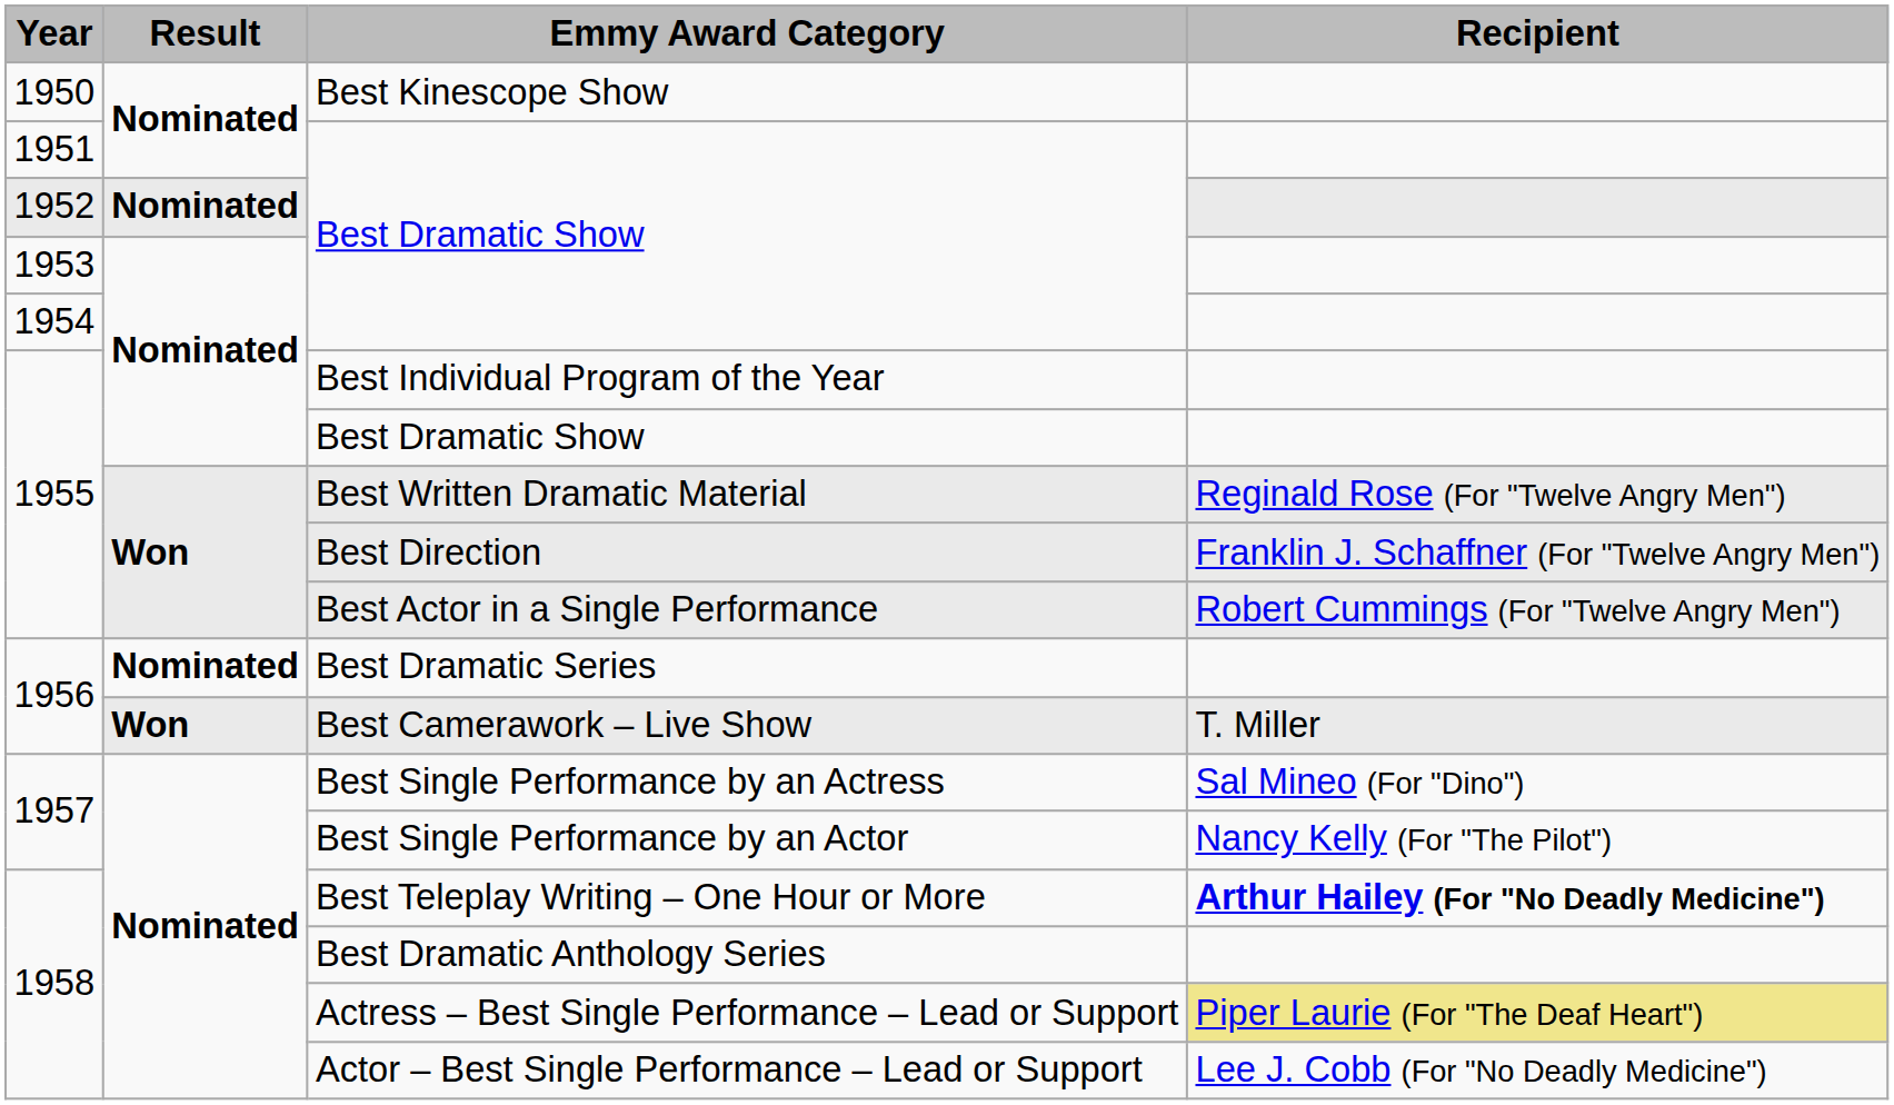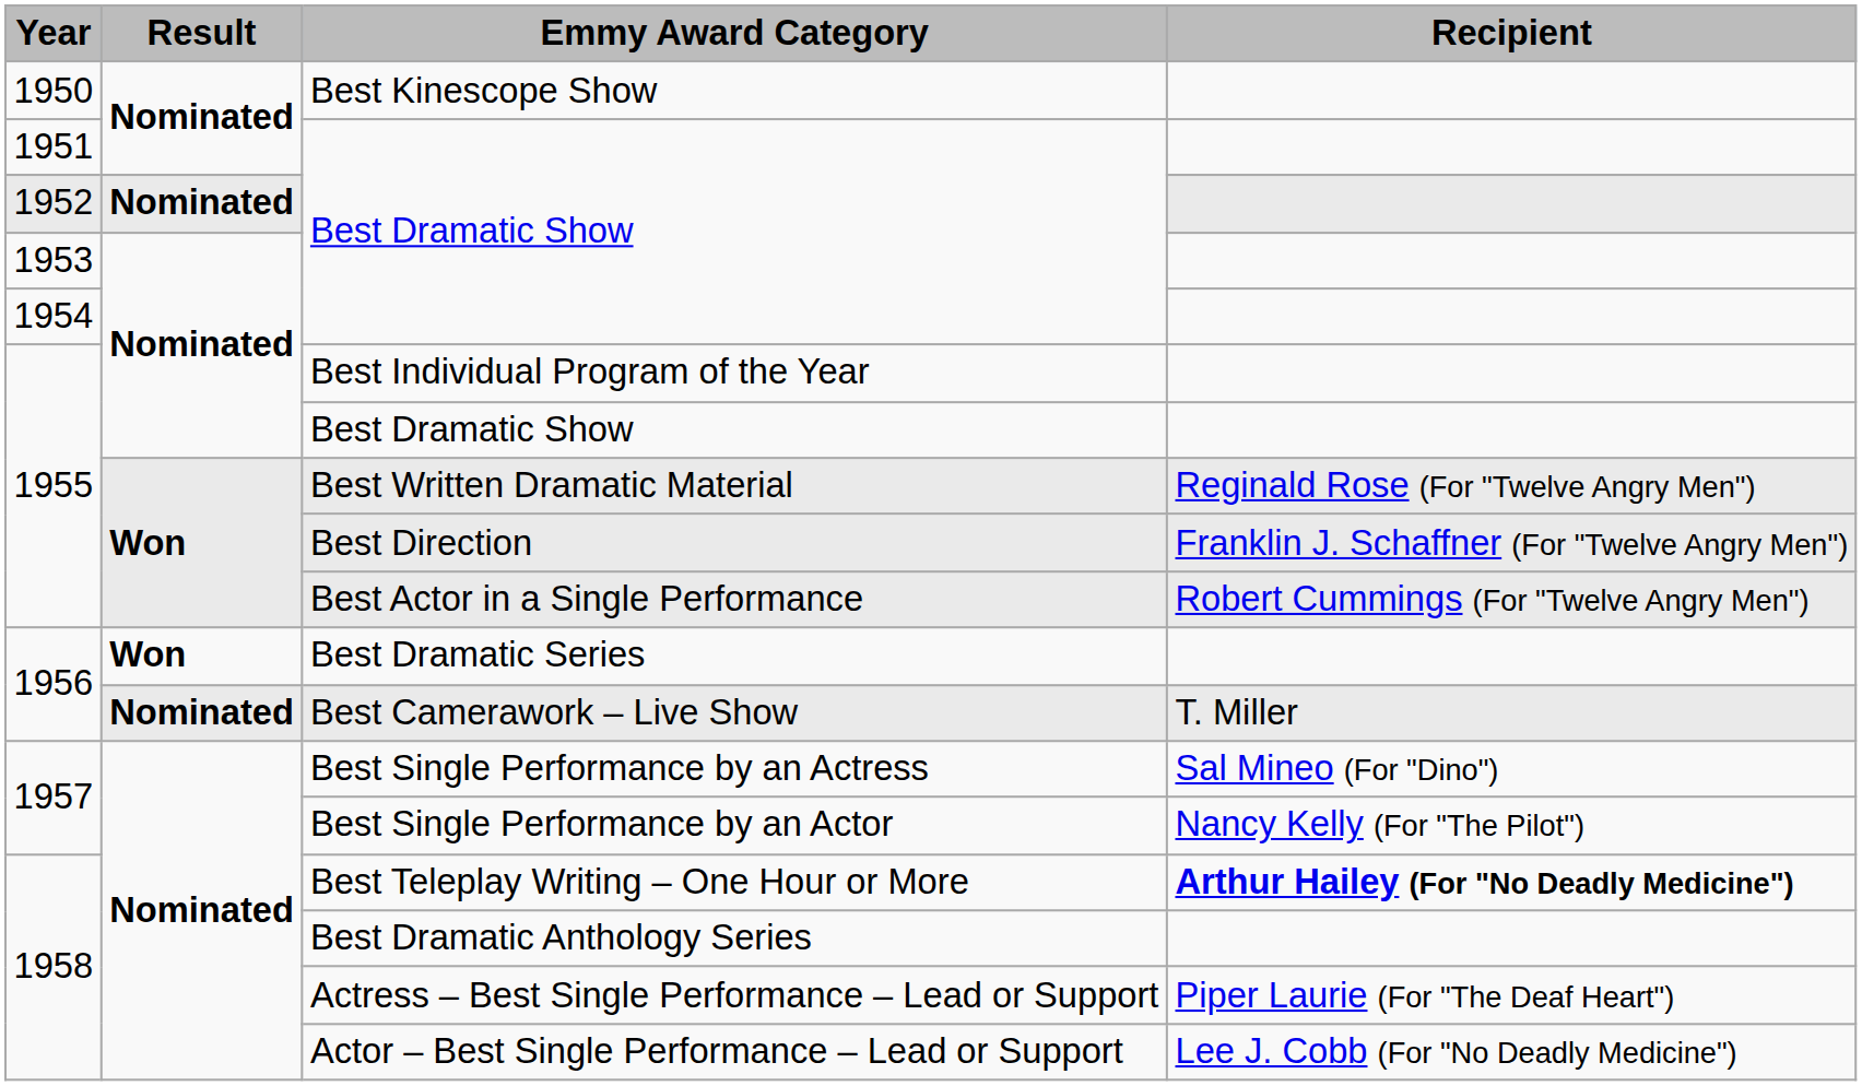Best Dramatic Series | Result: Nominated -> Won
Best Camerawork – Live Show | Result: Won -> Nominated
Actress – Best Single Performance – Lead or Support | Recipient: khaki background -> no background
